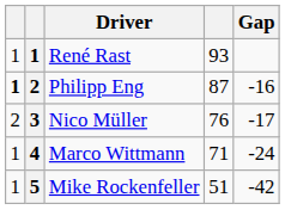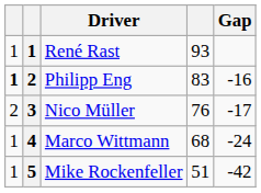Philipp Eng | column 4: 87 -> 83
Marco Wittmann | column 4: 71 -> 68
